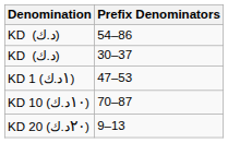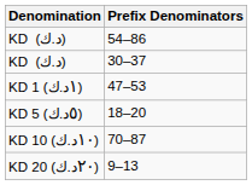+ row: KD 5 (٥د.ك) | 18–20
